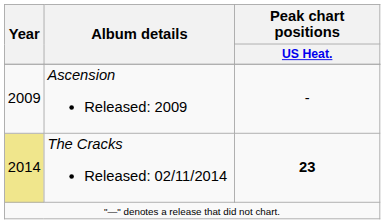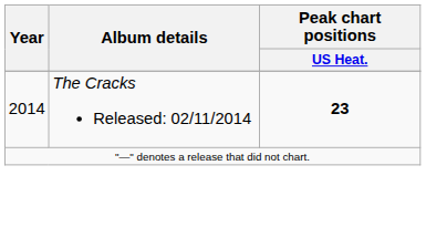- row: 2009 | Ascension Released: 2009 | -
The Cracks Released: 02/11/2014 | Year: khaki background -> no background
